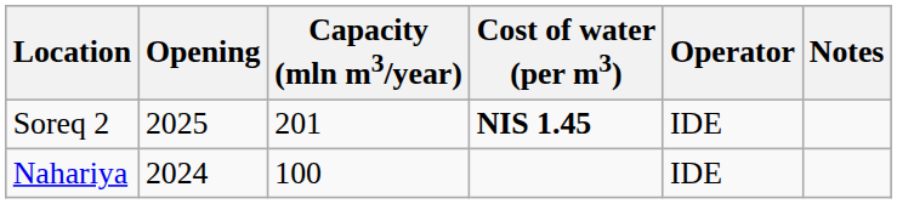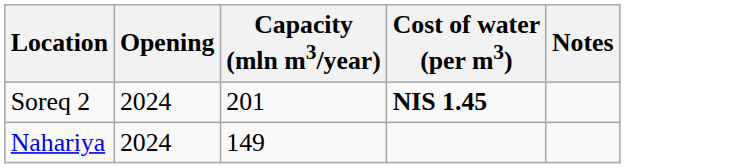- column: Operator | IDE | IDE
Soreq 2 | Opening: 2025 -> 2024
Nahariya | Capacity (mln m3/year): 100 -> 149
